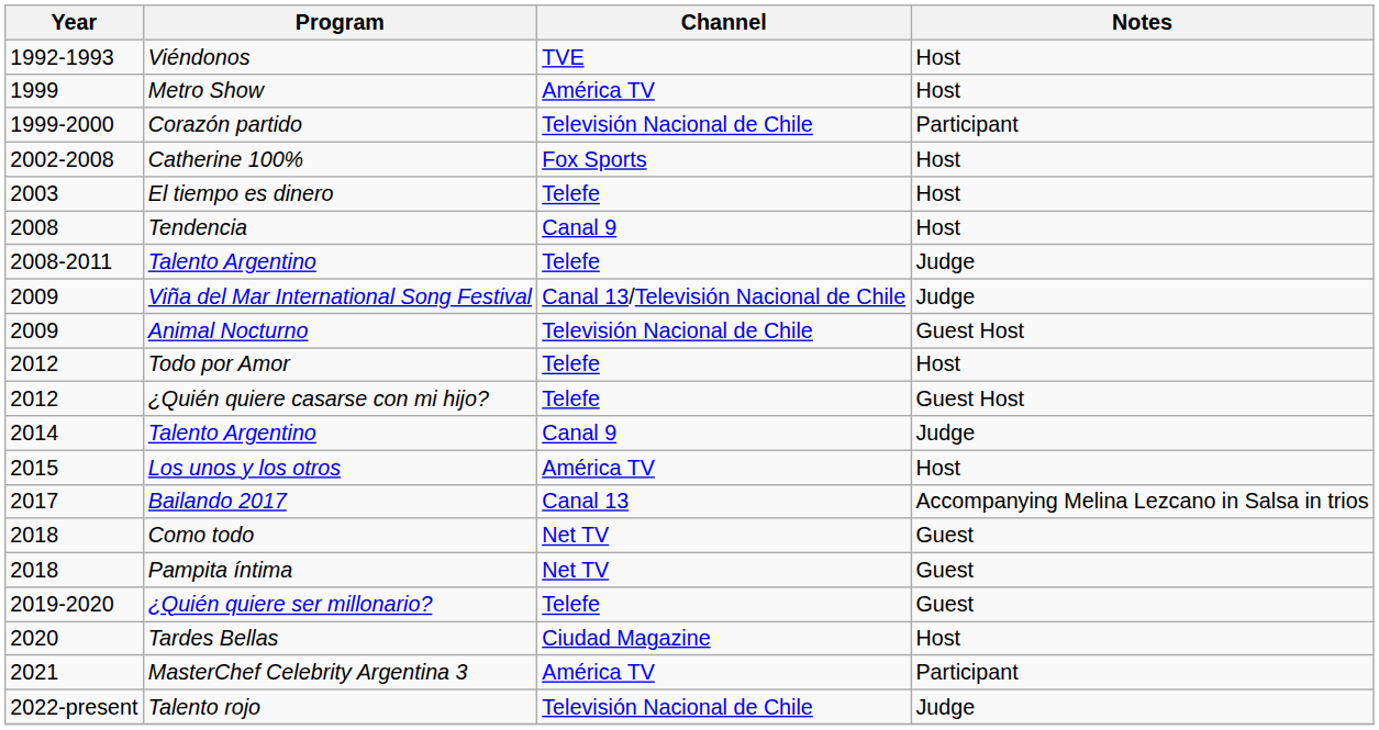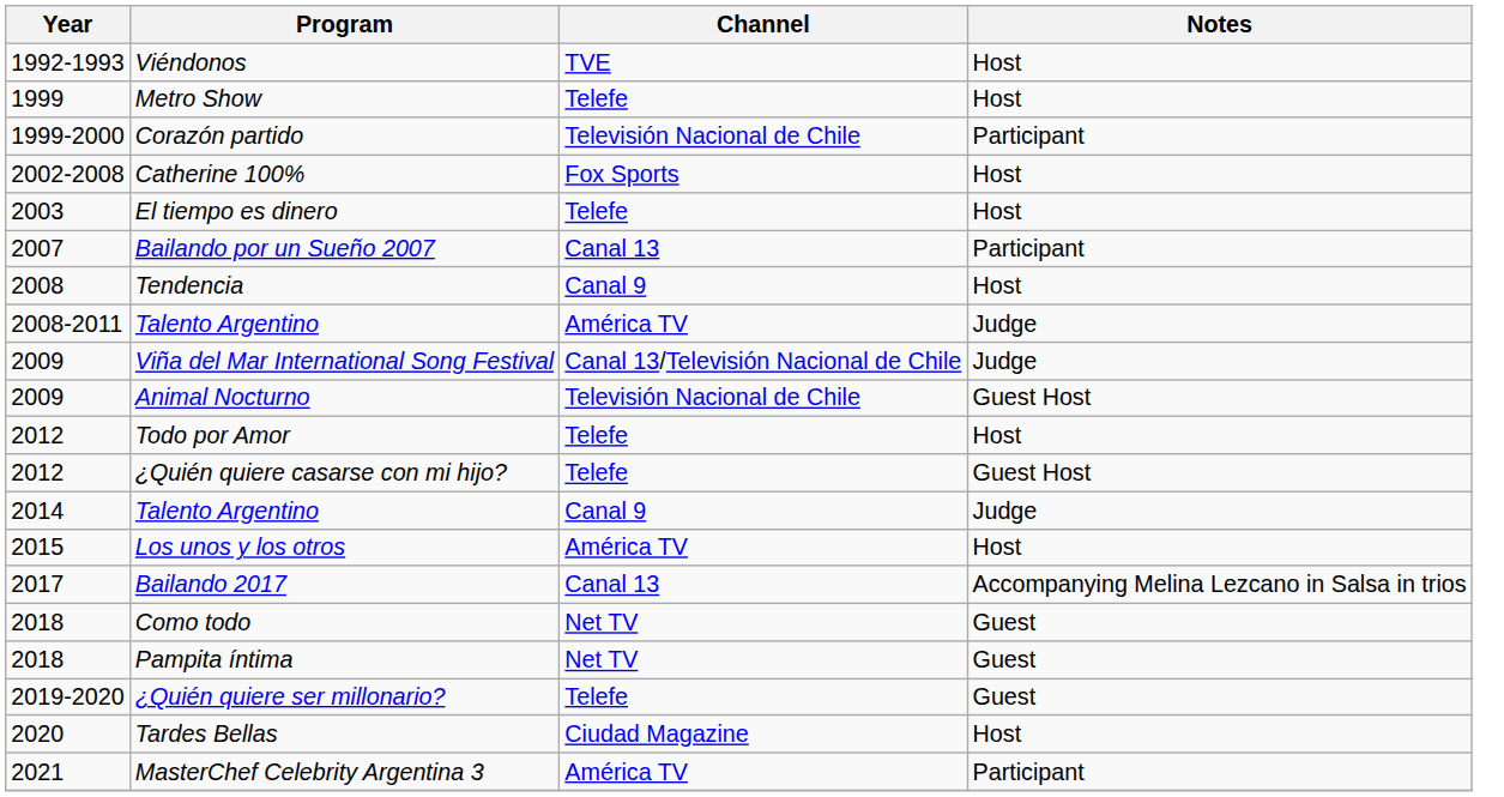Metro Show | Channel: América TV -> Telefe
+ row: 2007 | Bailando por un Sueño 2007 | Canal 13 | Participant
2008-2011 / Talento Argentino | Channel: Telefe -> América TV
- row: 2022-present | Talento rojo | Televisión Nacional de Chile | Judge
